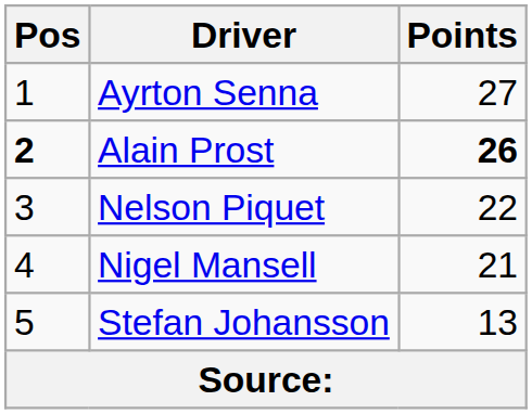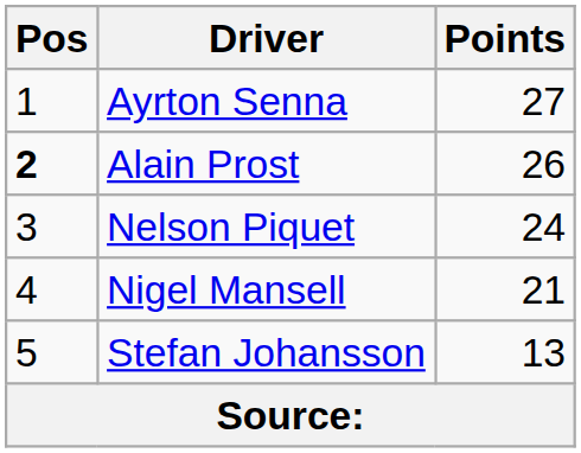Alain Prost | Points: bold -> normal
Nelson Piquet | Points: 22 -> 24
